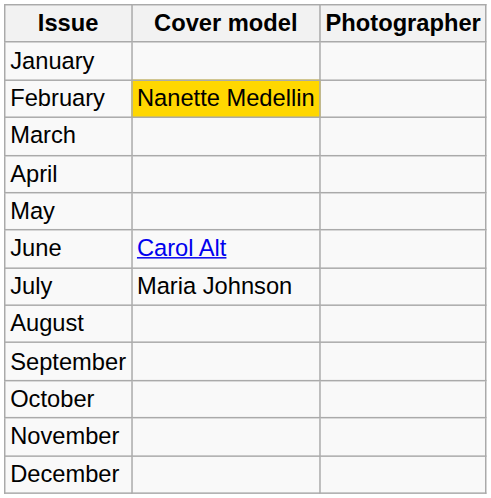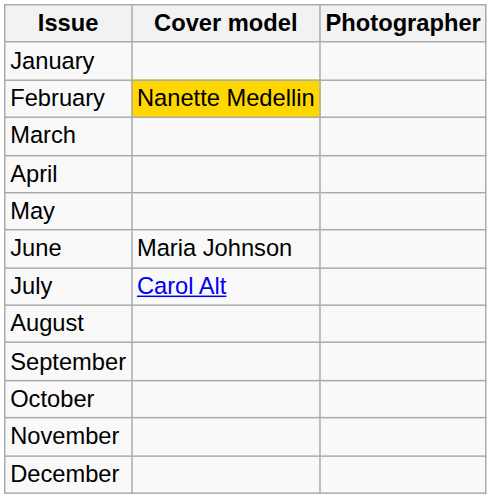June | Cover model: Carol Alt -> Maria Johnson
July | Cover model: Maria Johnson -> Carol Alt
